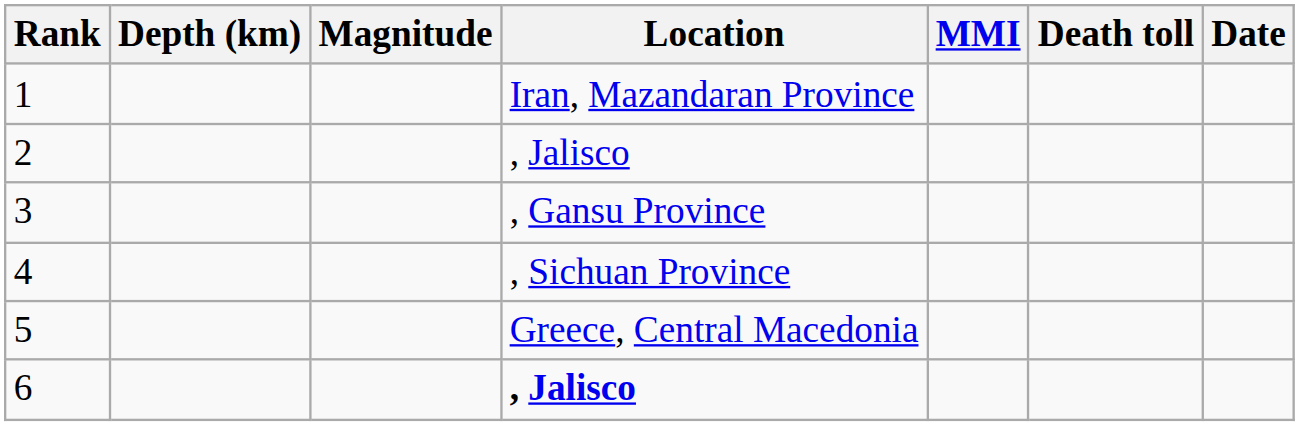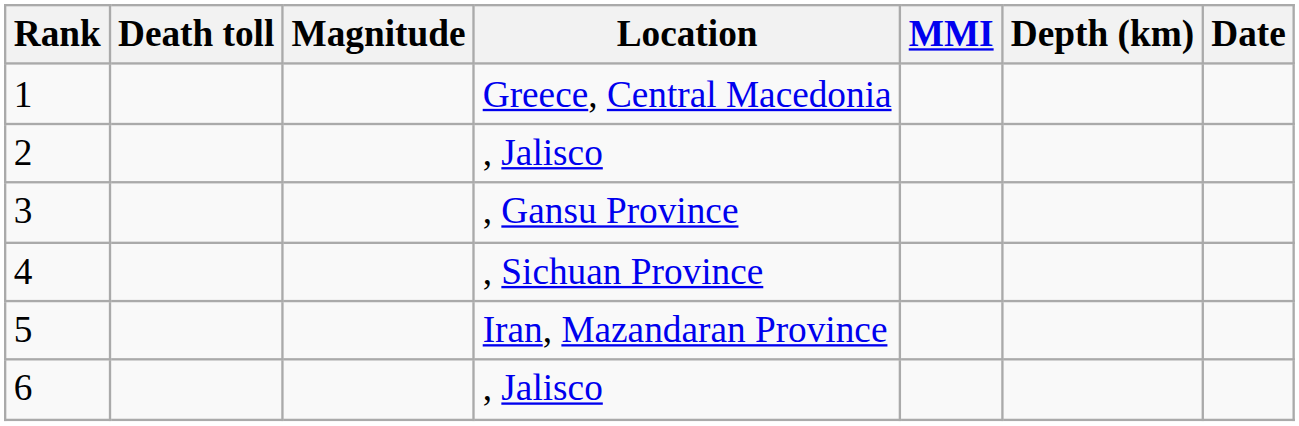columns swapped: Death toll <-> Depth (km)
1 | Location: Iran, Mazandaran Province -> Greece, Central Macedonia
5 | Location: Greece, Central Macedonia -> Iran, Mazandaran Province
6 | Location: bold -> normal
